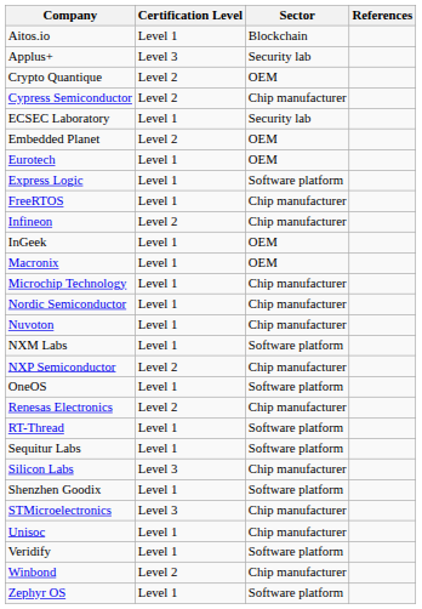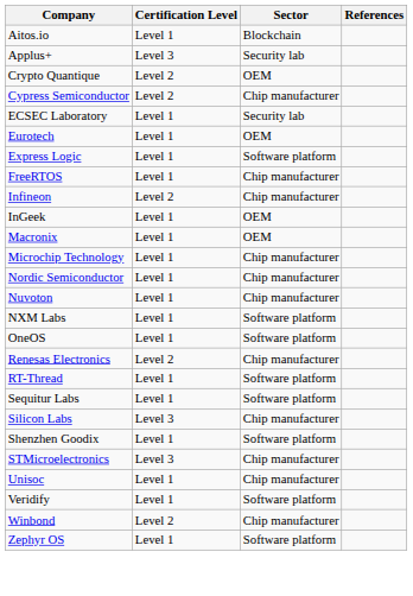- row: Embedded Planet | Level 2 | OEM
- row: NXP Semiconductor | Level 2 | Chip manufacturer
